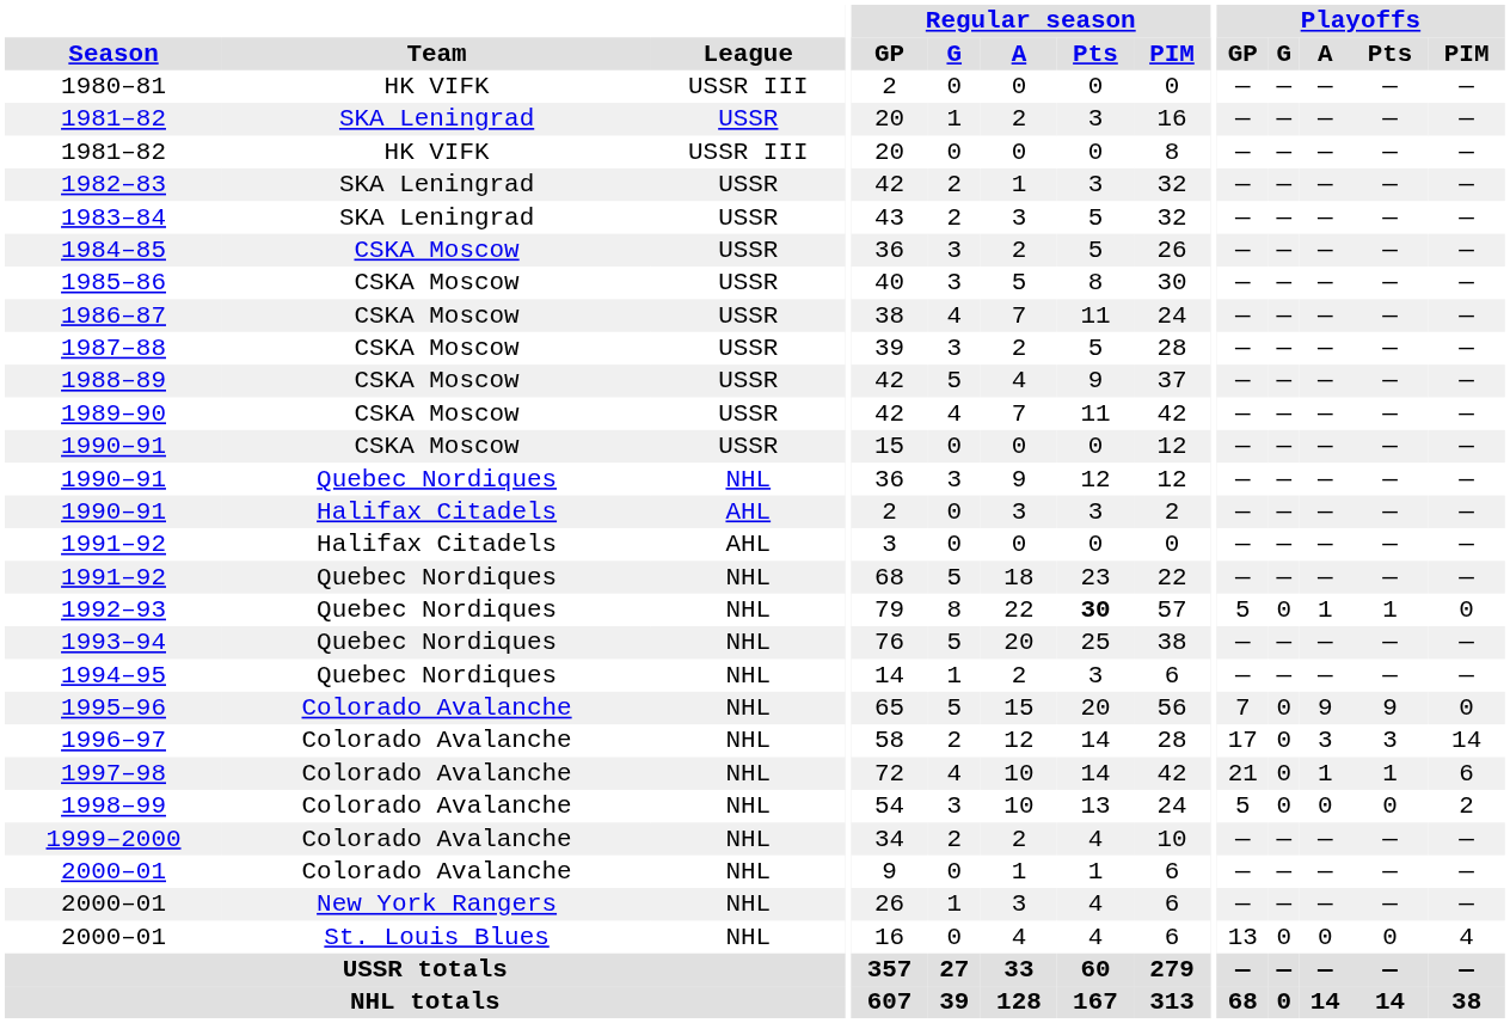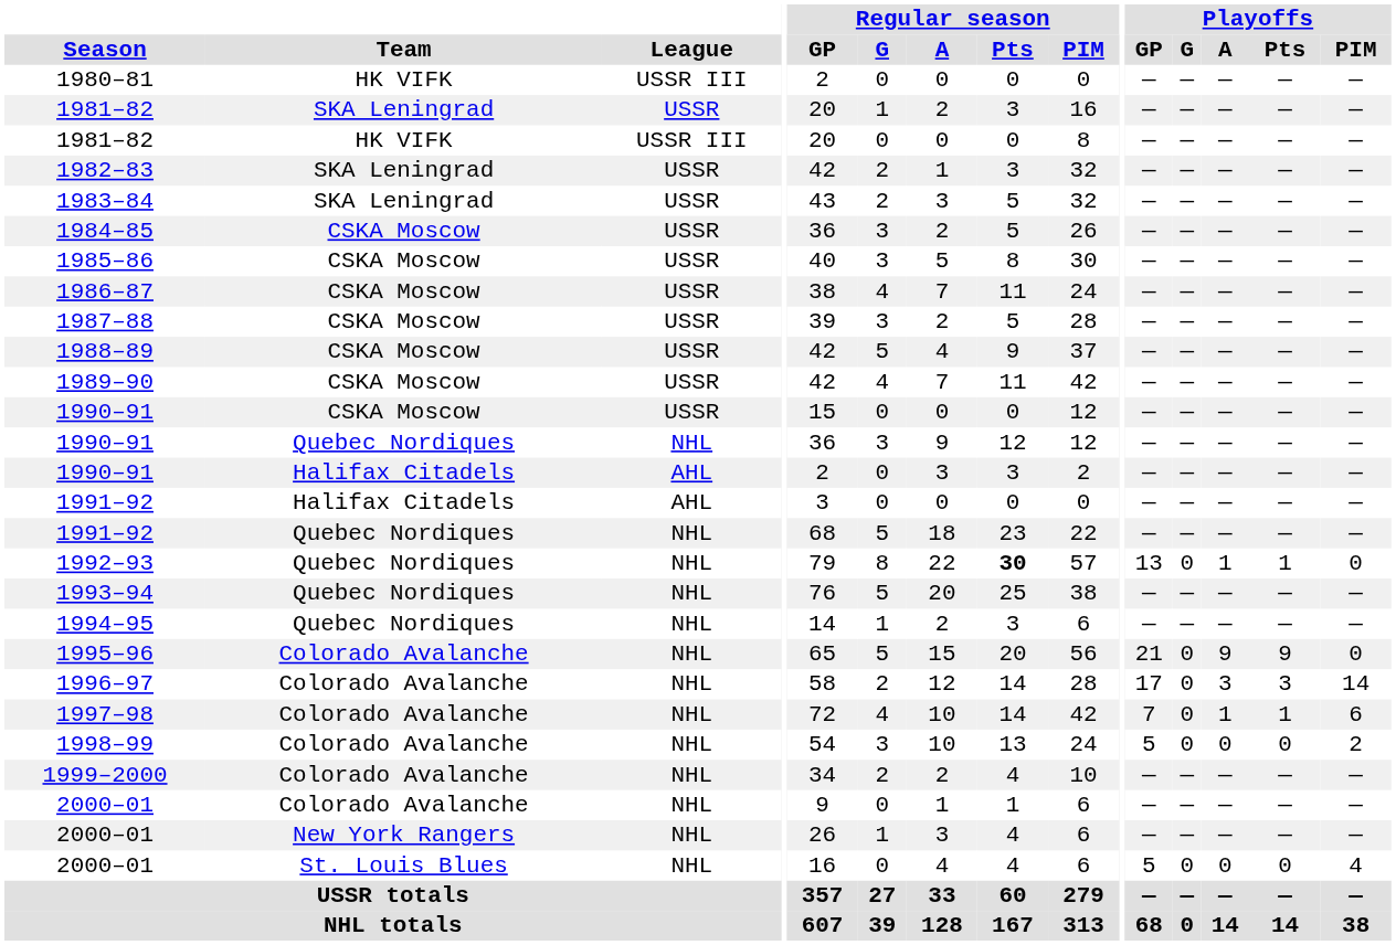1992–93 | Playoffs / GP: 5 -> 13
1995–96 | Playoffs / GP: 7 -> 21
1997–98 | Playoffs / GP: 21 -> 7
2000–01 / St. Louis Blues | Playoffs / GP: 13 -> 5
